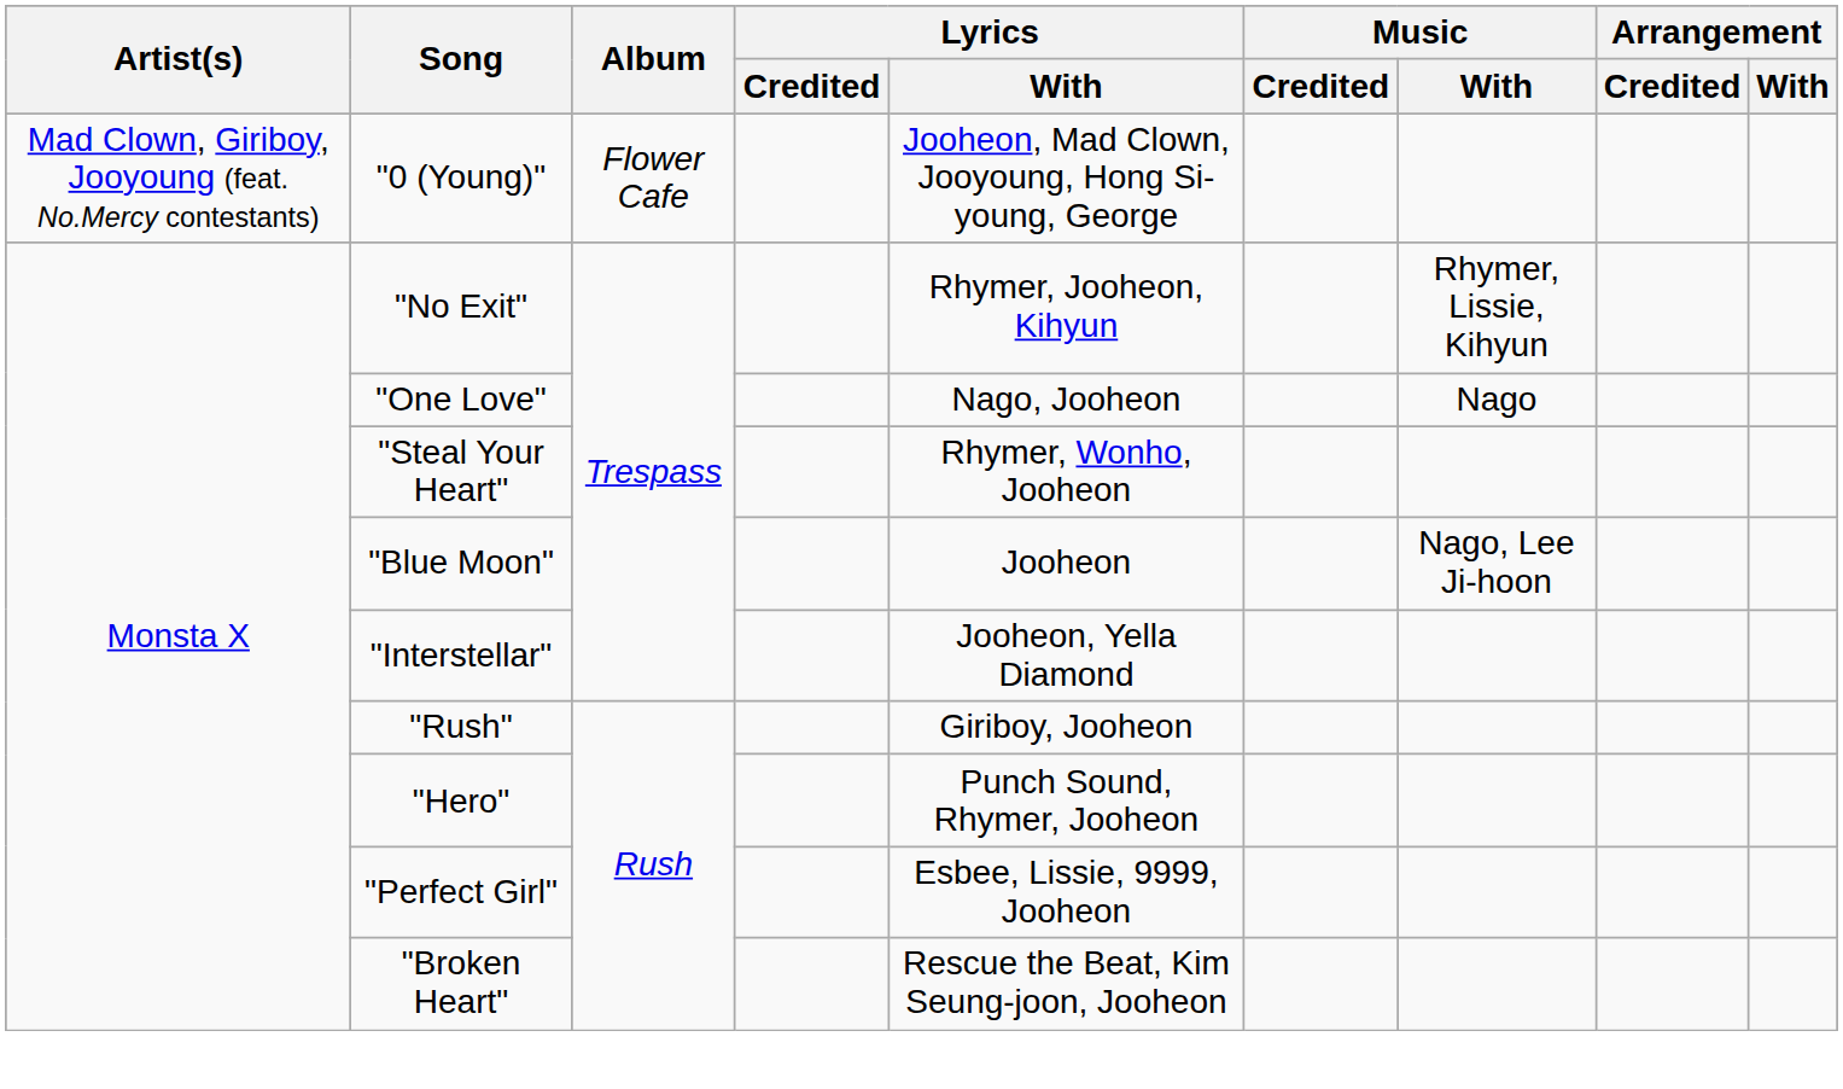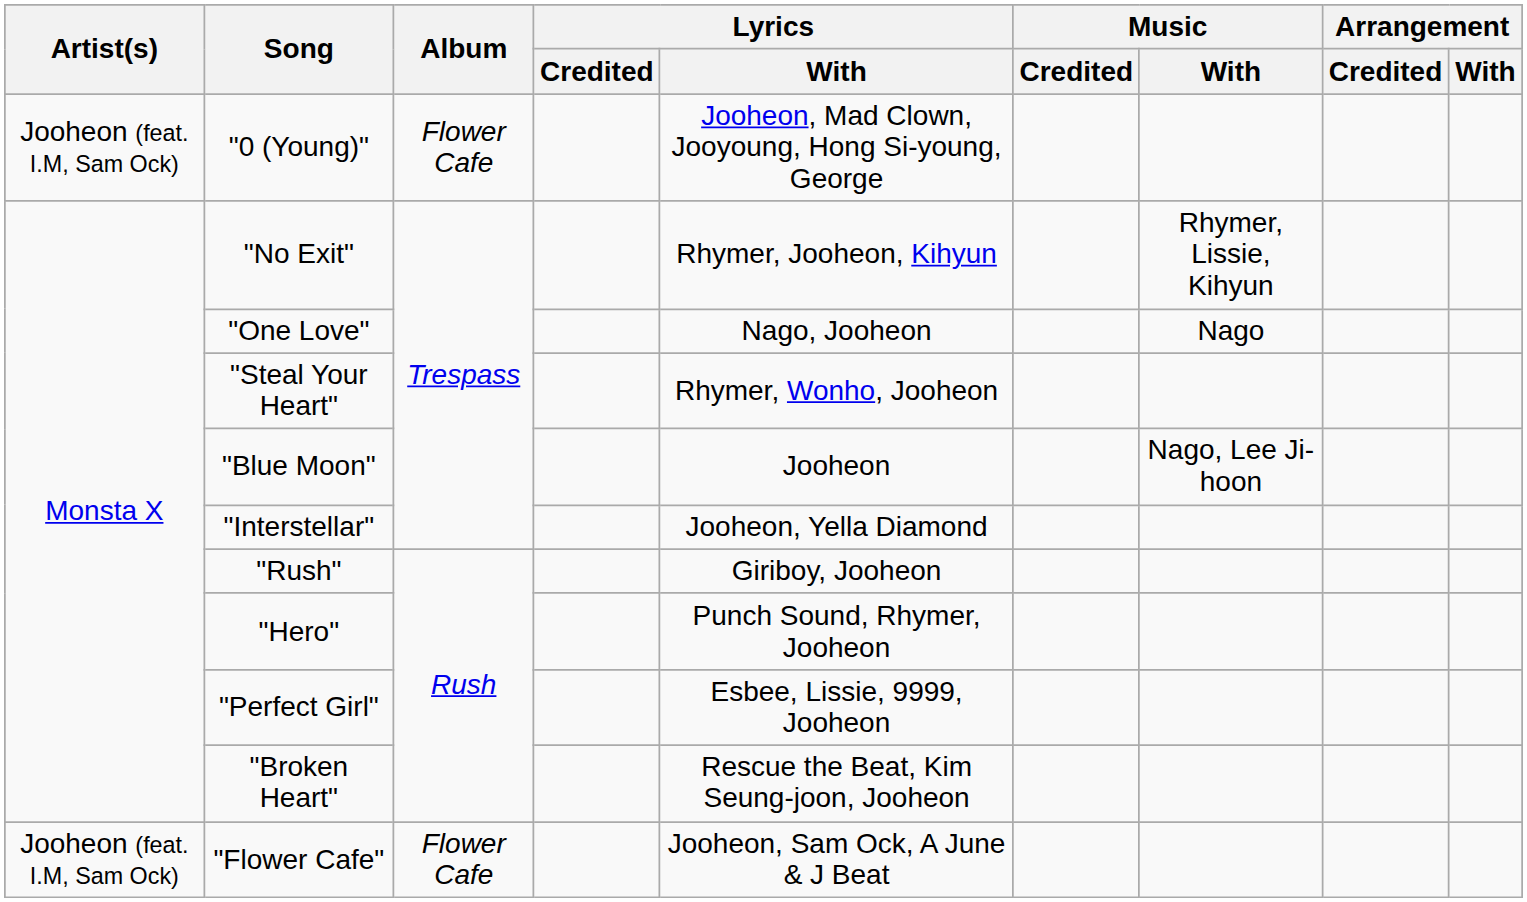"0 (Young)" | Artist(s): Mad Clown, Giriboy, Jooyoung (feat. No.Mercy contestants) -> Jooheon (feat. I.M, Sam Ock)
+ row: Jooheon (feat. I.M, Sam Ock) | "Flower Cafe" | Flower Cafe | Jooheon, Sam Ock, A June & J Beat
